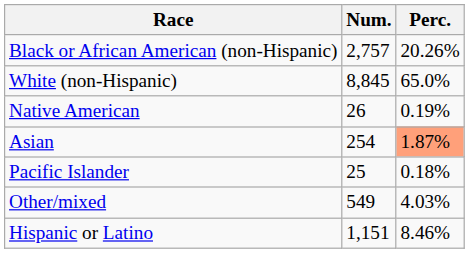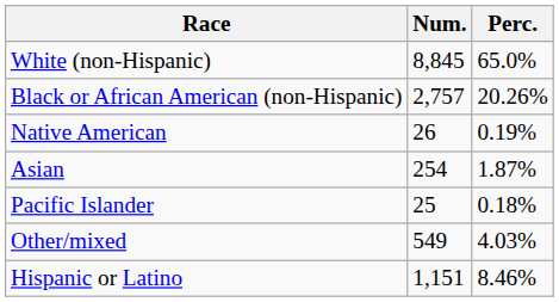rows swapped: White (non-Hispanic) <-> Black or African American (non-Hispanic)
Asian | Perc.: lightsalmon background -> no background
